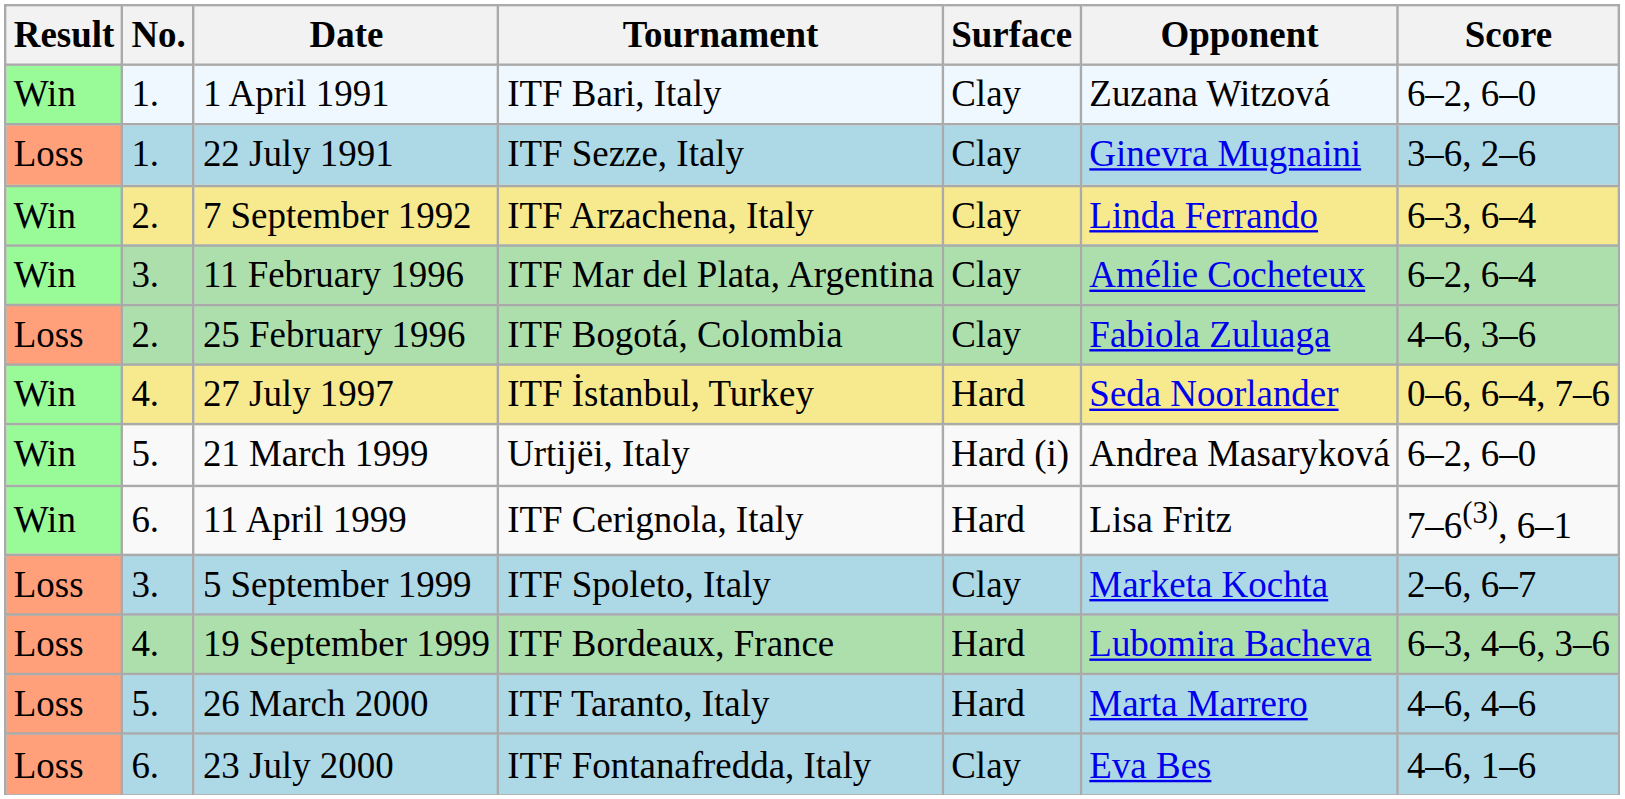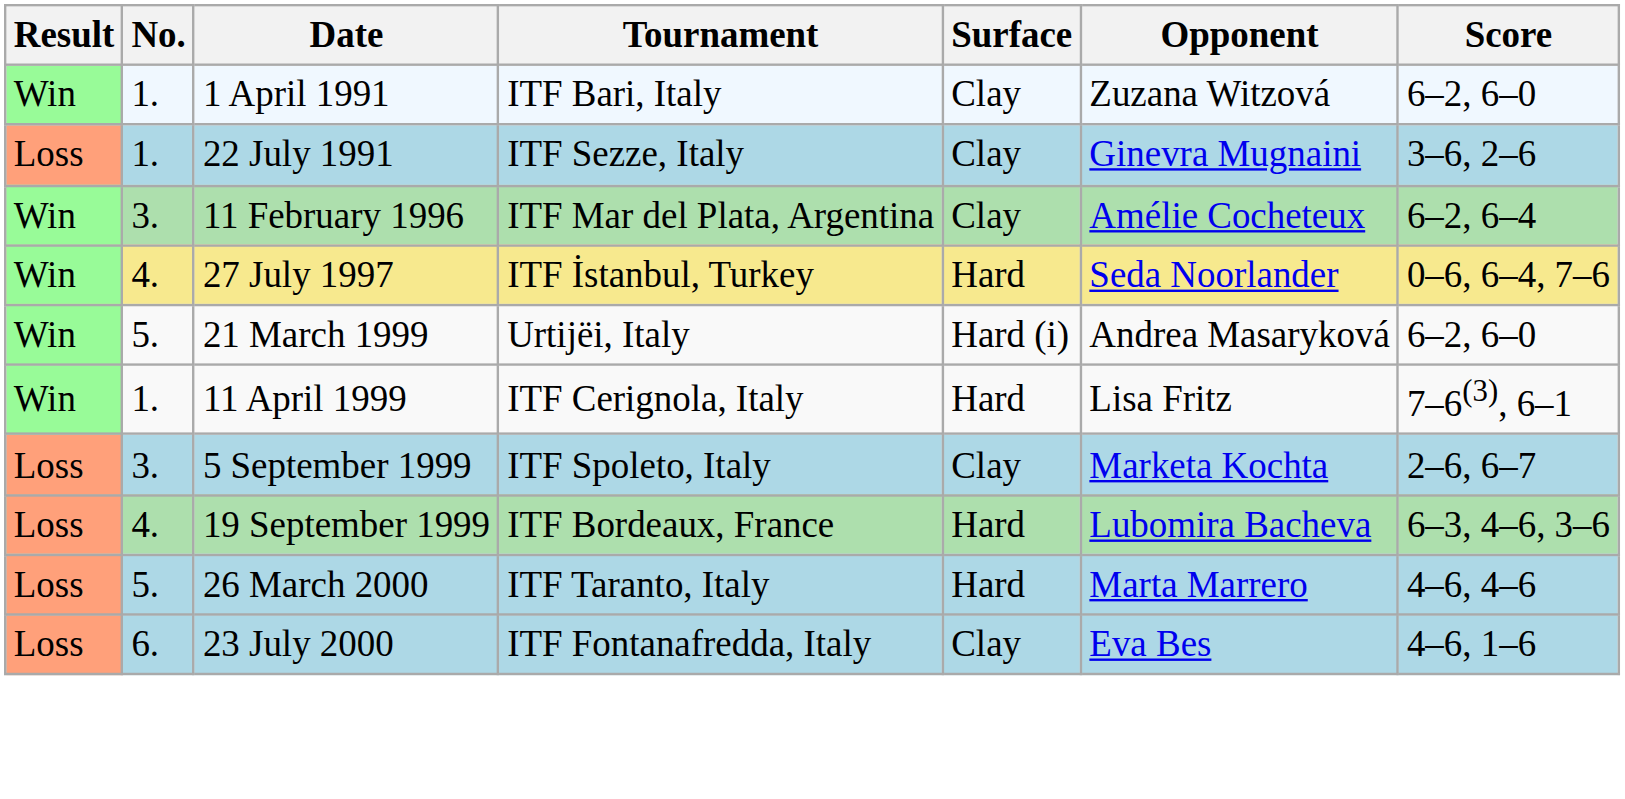- row: Win | 2. | 7 September 1992 | ITF Arzachena, Italy | Clay | Linda Ferrando | 6–3, 6–4
- row: Loss | 2. | 25 February 1996 | ITF Bogotá, Colombia | Clay | Fabiola Zuluaga | 4–6, 3–6
11 April 1999 | No.: 6. -> 1.
